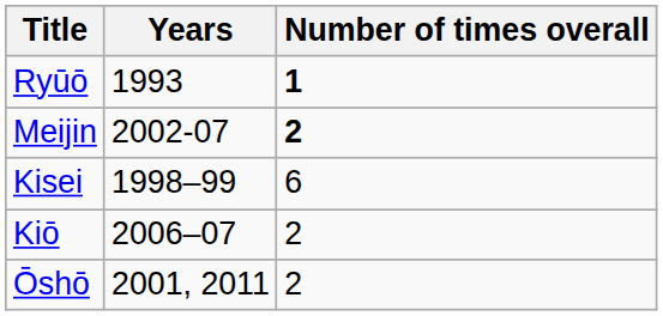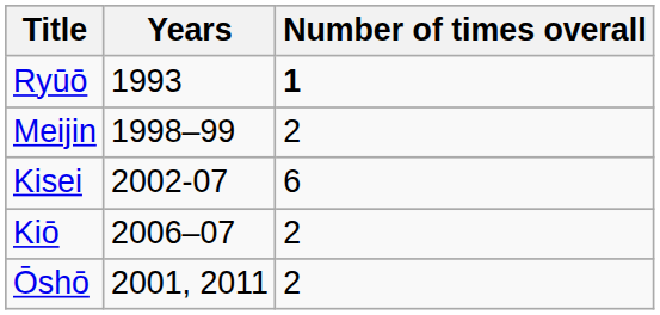Meijin | Years: 2002-07 -> 1998–99
Meijin | Number of times overall: bold -> normal
Kisei | Years: 1998–99 -> 2002-07
